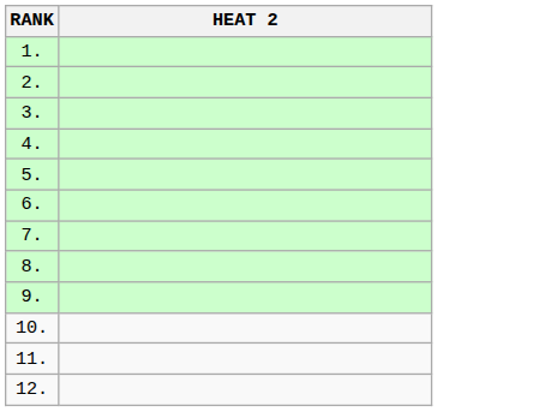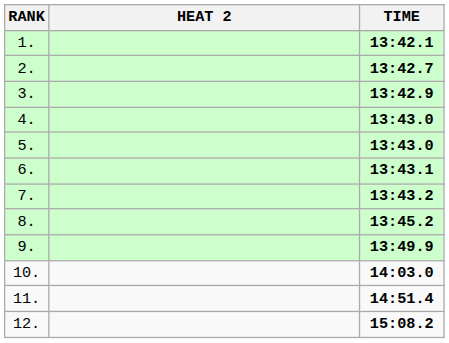+ column: TIME | 13:42.1 | 13:42.7 | 13:42.9 | 13:43.0 | 13:43.0 | 13:43.1 | 13:43.2 | 13:45.2 | 13:49.9 | 14:03.0 | 14:51.4 | 15:08.2
